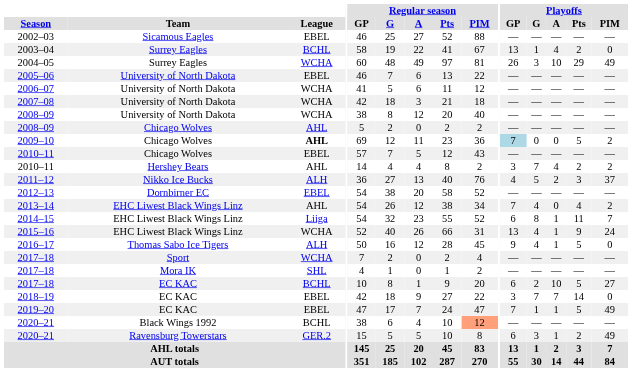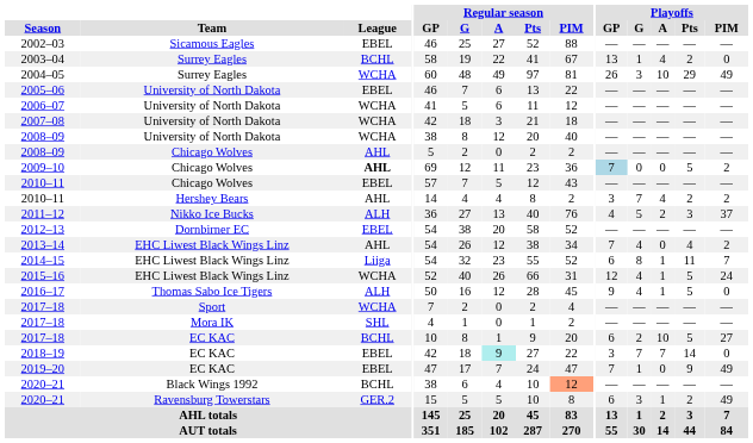2015–16 | Playoffs / GP: 13 -> 12
2015–16 | Playoffs / Pts: 9 -> 5
2018–19 | Regular season / A: no background -> paleturquoise background
2019–20 | Playoffs / A: 1 -> 0
2019–20 | Playoffs / Pts: 5 -> 9
